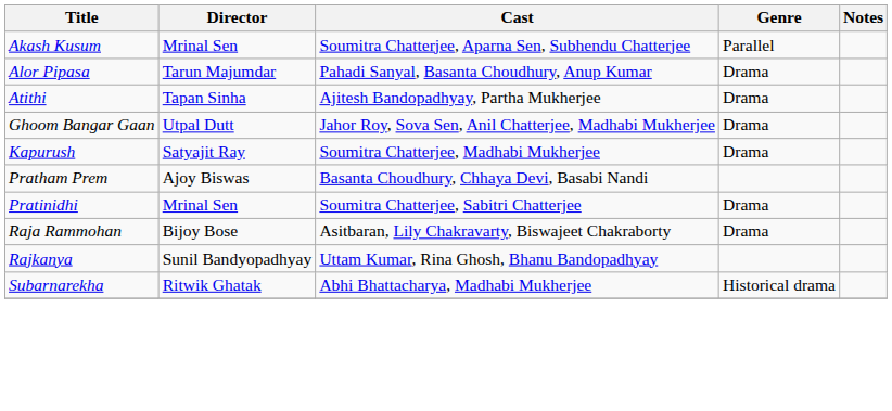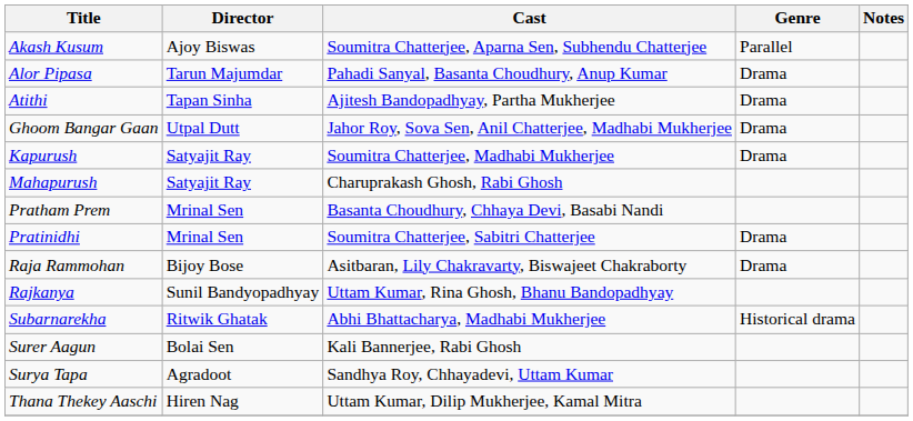Akash Kusum | Director: Mrinal Sen -> Ajoy Biswas
+ row: Mahapurush | Satyajit Ray | Charuprakash Ghosh, Rabi Ghosh
Pratham Prem | Director: Ajoy Biswas -> Mrinal Sen
+ row: Surer Aagun | Bolai Sen | Kali Bannerjee, Rabi Ghosh
+ row: Surya Tapa | Agradoot | Sandhya Roy, Chhayadevi, Uttam Kumar
+ row: Thana Thekey Aaschi | Hiren Nag | Uttam Kumar, Dilip Mukherjee, Kamal Mitra
